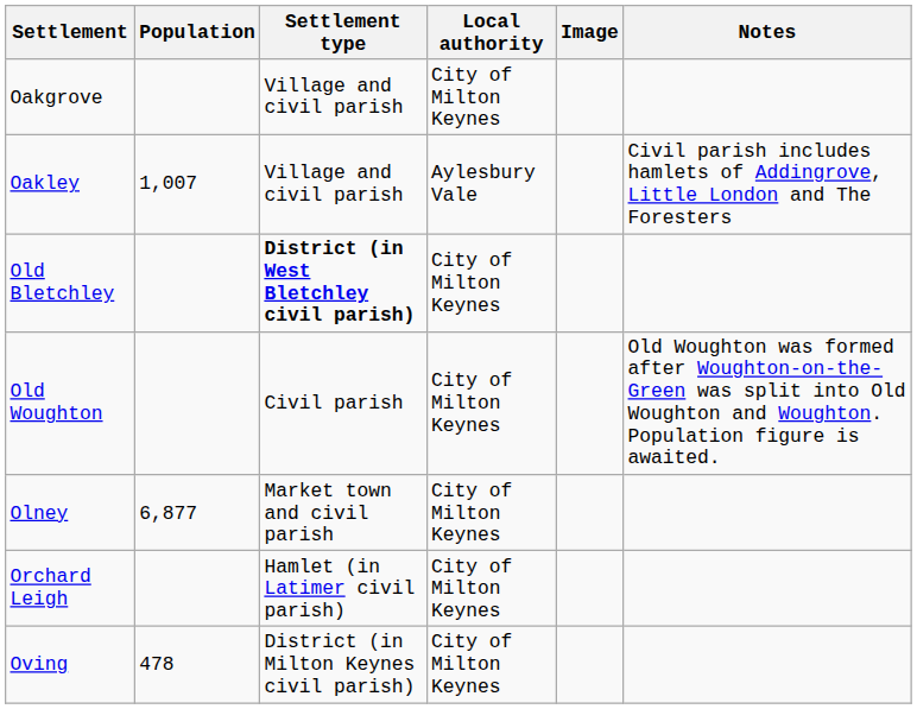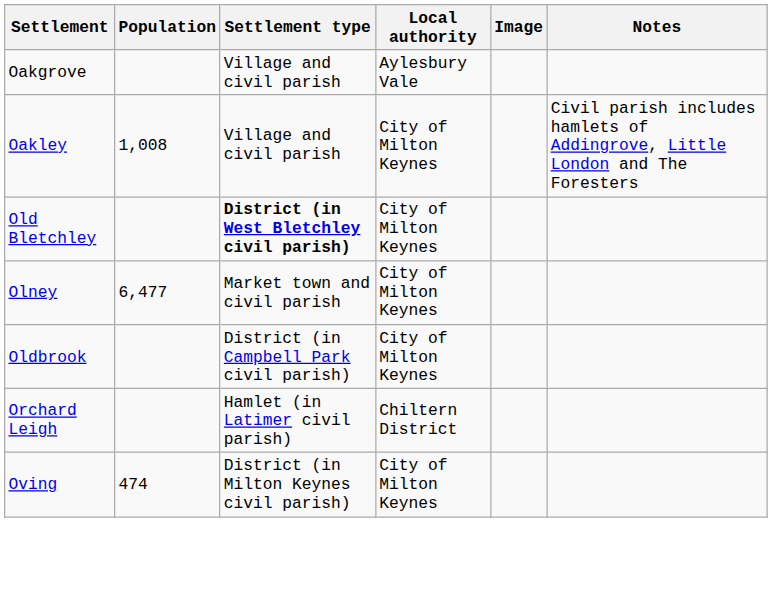Oakgrove | Local authority: City of Milton Keynes -> Aylesbury Vale
Oakley | Population: 1,007 -> 1,008
Oakley | Local authority: Aylesbury Vale -> City of Milton Keynes
- row: Old Woughton | Civil parish | City of Milton Keynes | Old Woughton was formed after Woughton-on-the-Green was split into Old Woughton and Woughton. Population figure is awaited.
Olney | Population: 6,877 -> 6,477
+ row: Oldbrook | District (in Campbell Park civil parish) | City of Milton Keynes
Orchard Leigh | Local authority: City of Milton Keynes -> Chiltern District
Oving | Population: 478 -> 474
